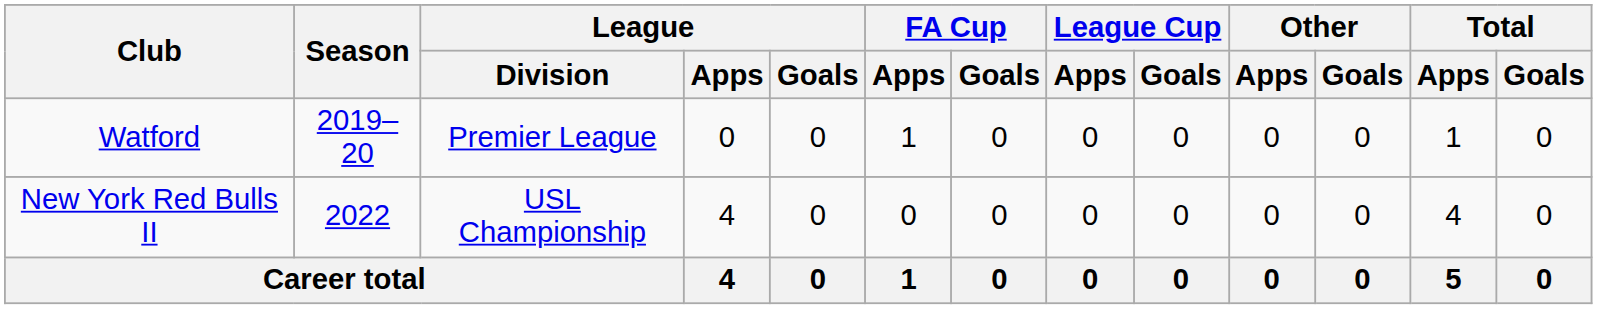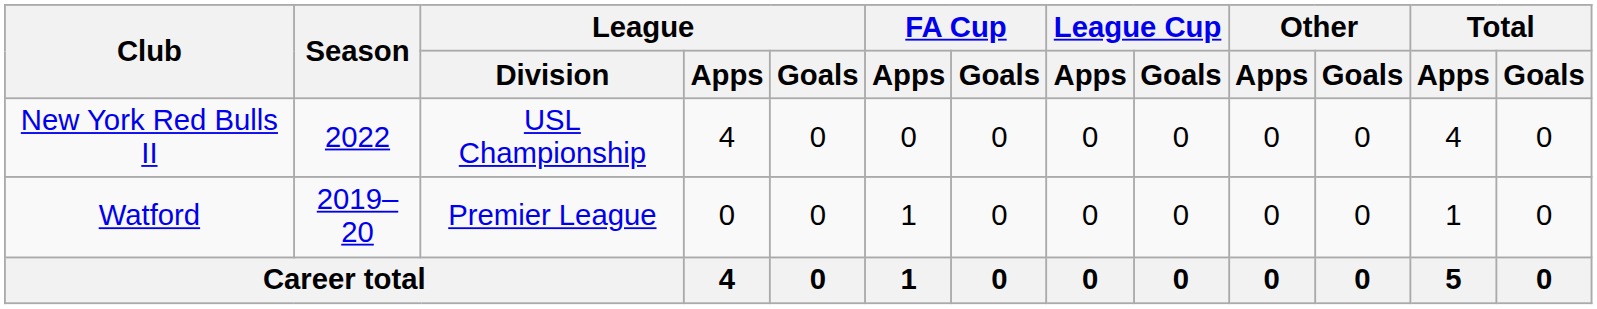rows swapped: Watford <-> New York Red Bulls II
